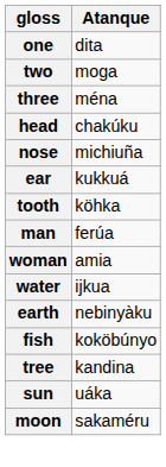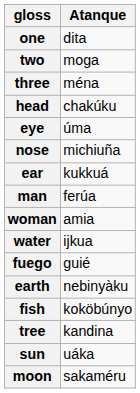+ row: eye | úma
- row: tooth | köhka
+ row: fuego | guié
